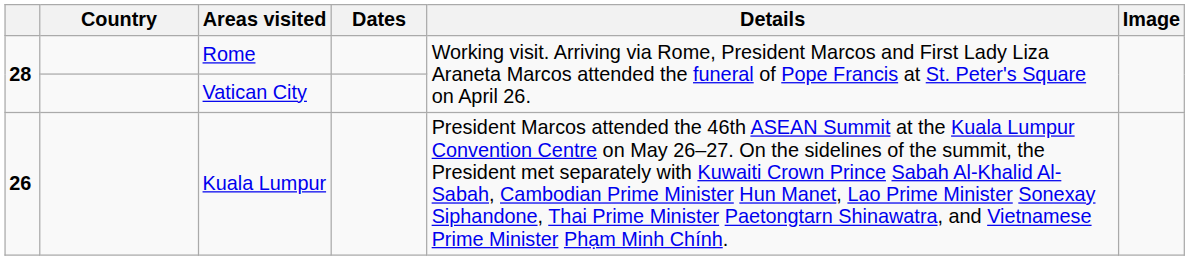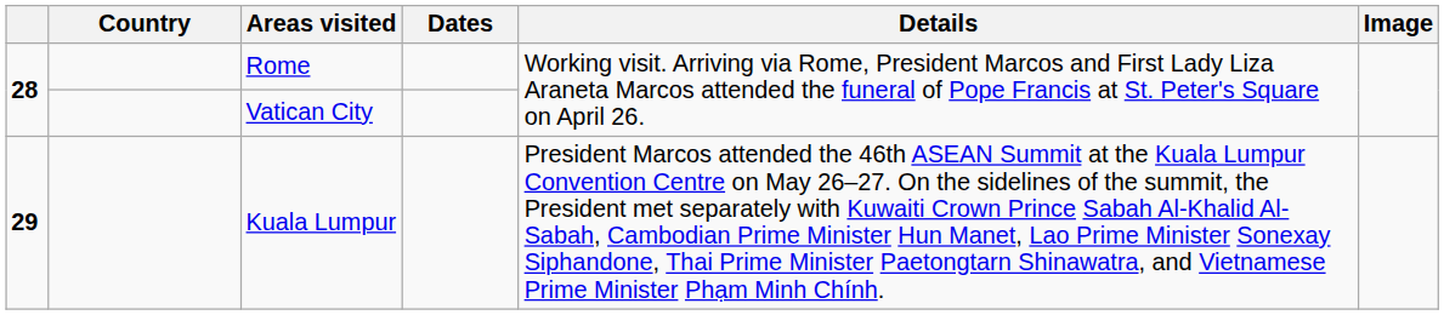Kuala Lumpur | column 1: 26 -> 29
